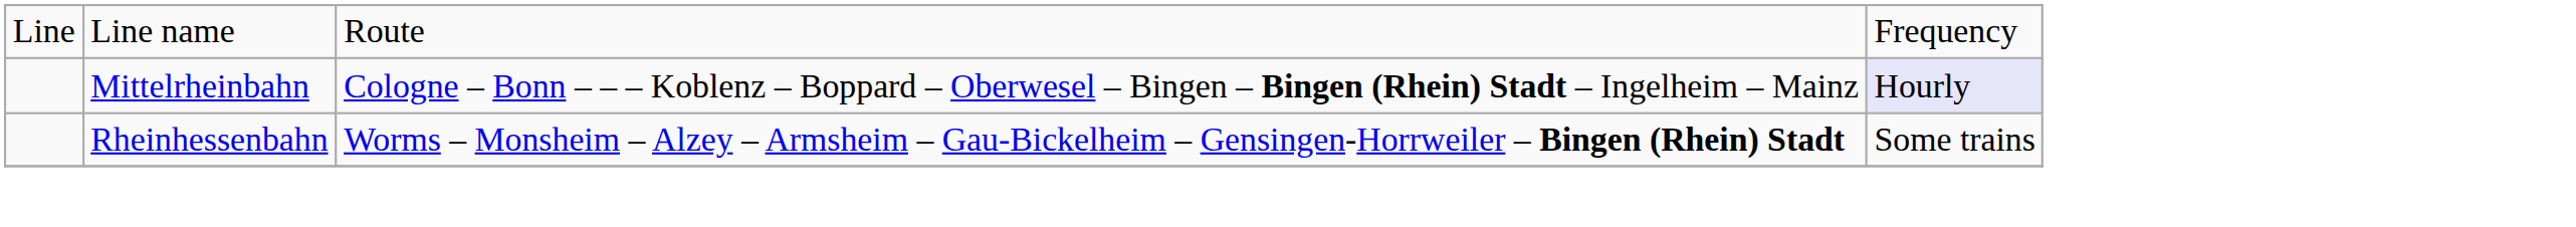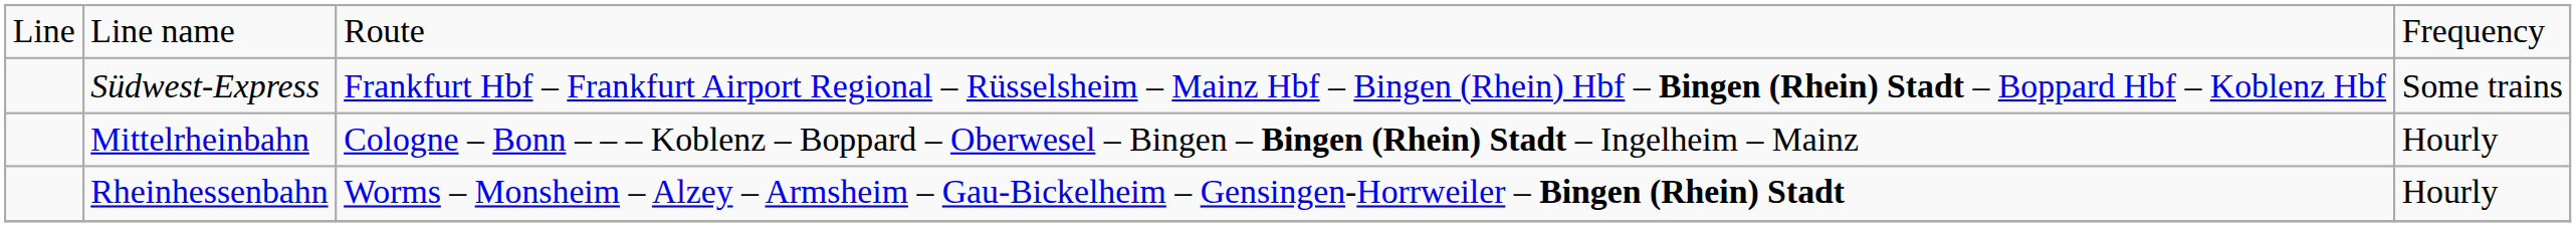+ row: Südwest-Express | Frankfurt Hbf – Frankfurt Airport Regional – Rüsselsheim – Mainz Hbf – Bingen (Rhein) Hbf – Bingen (Rhein) Stadt – Boppard Hbf – Koblenz Hbf | Some trains
Mittelrheinbahn | column 4: lavender background -> no background
Rheinhessenbahn | column 4: Some trains -> Hourly
